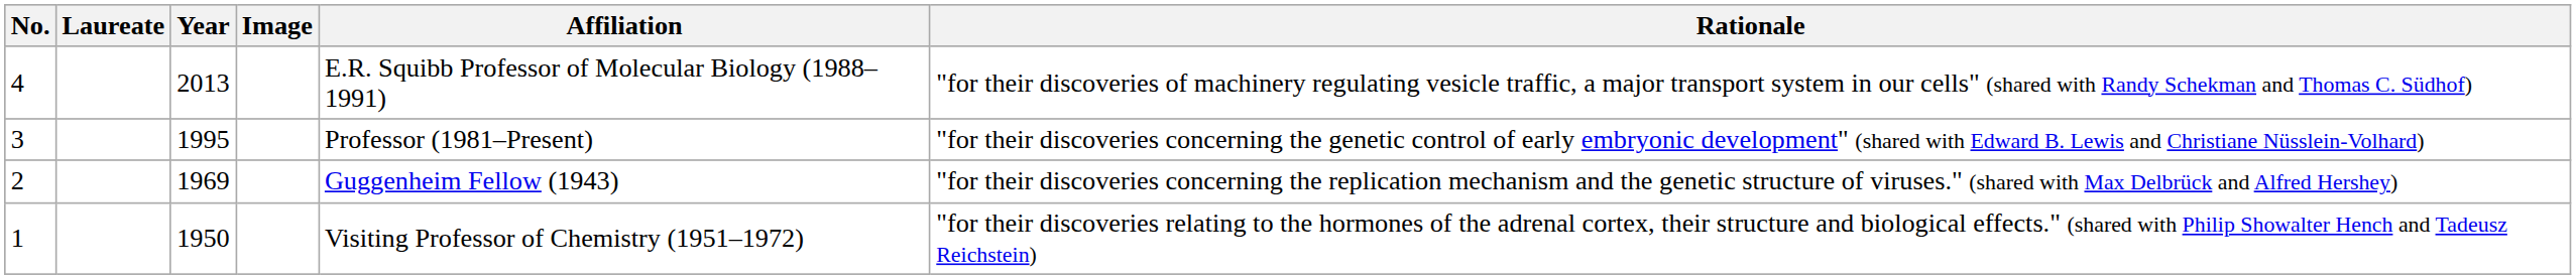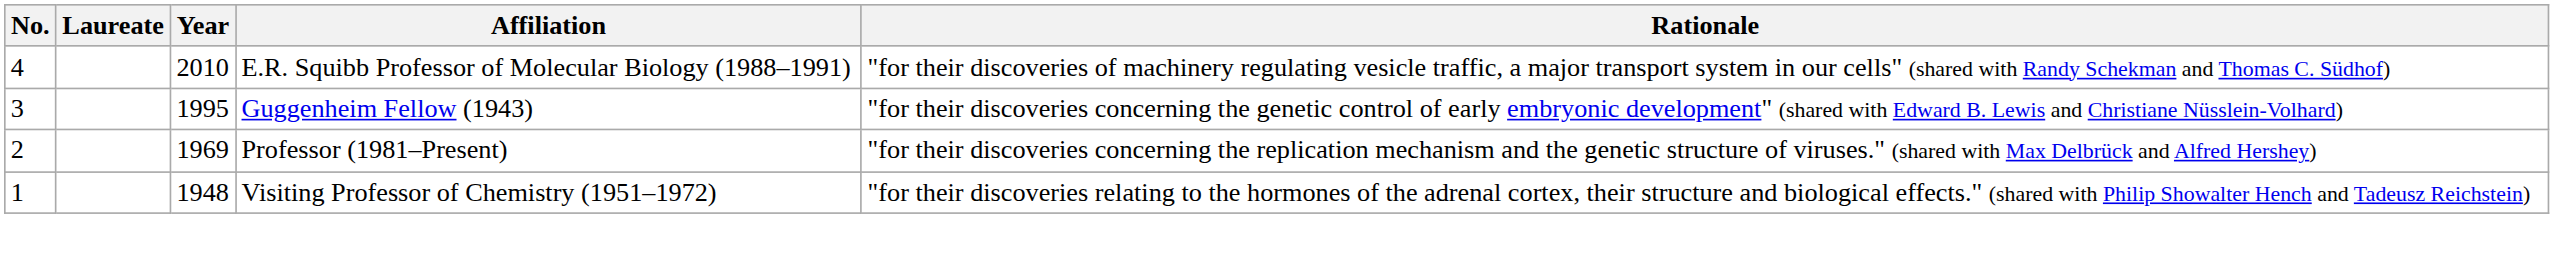- column: Image
4 | Year: 2013 -> 2010
3 | Affiliation: Professor (1981–Present) -> Guggenheim Fellow (1943)
2 | Affiliation: Guggenheim Fellow (1943) -> Professor (1981–Present)
1 | Year: 1950 -> 1948
